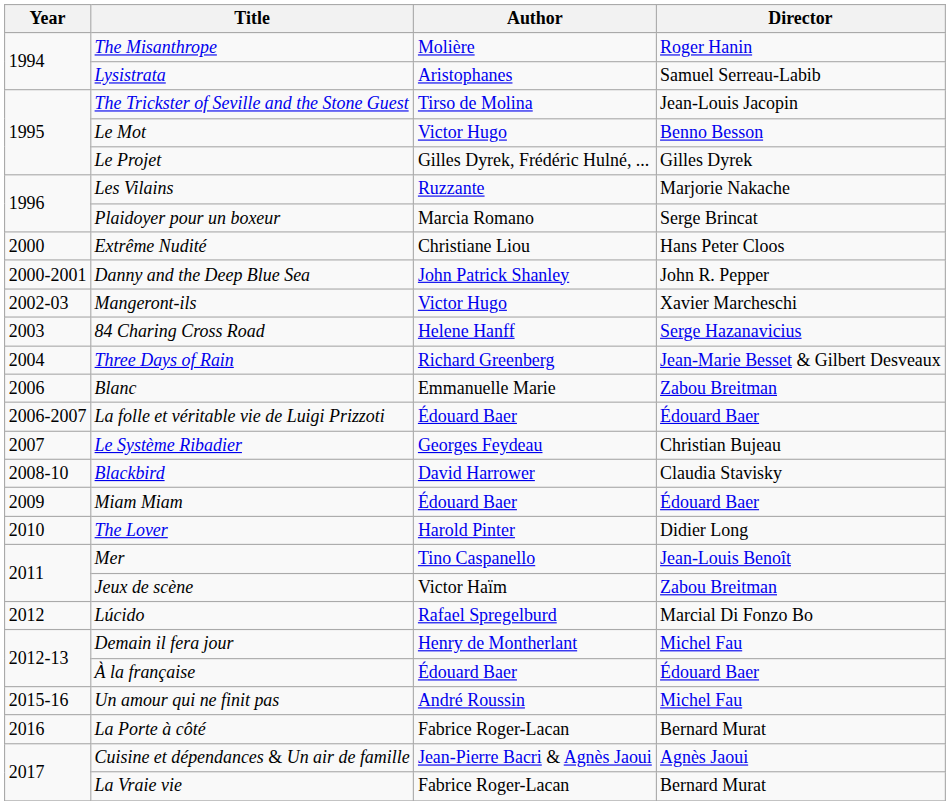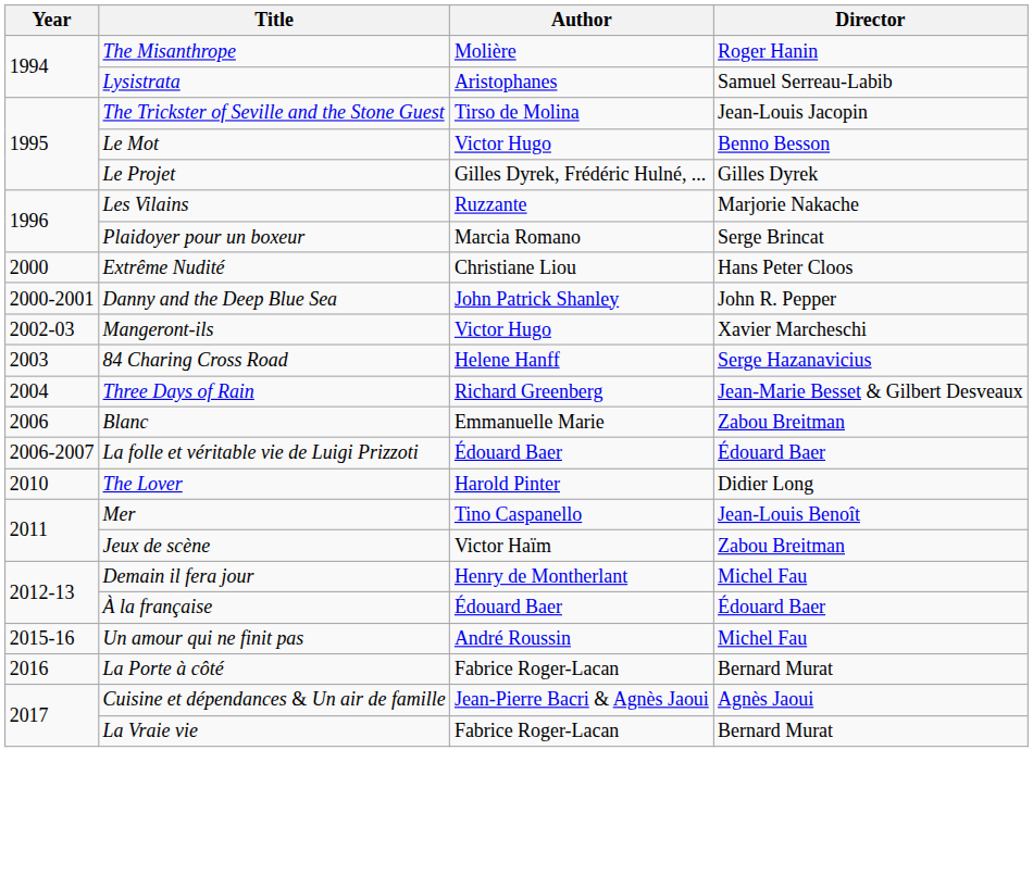- row: 2007 | Le Système Ribadier | Georges Feydeau | Christian Bujeau
- row: 2008-10 | Blackbird | David Harrower | Claudia Stavisky
- row: 2009 | Miam Miam | Édouard Baer | Édouard Baer
- row: 2012 | Lúcido | Rafael Spregelburd | Marcial Di Fonzo Bo
